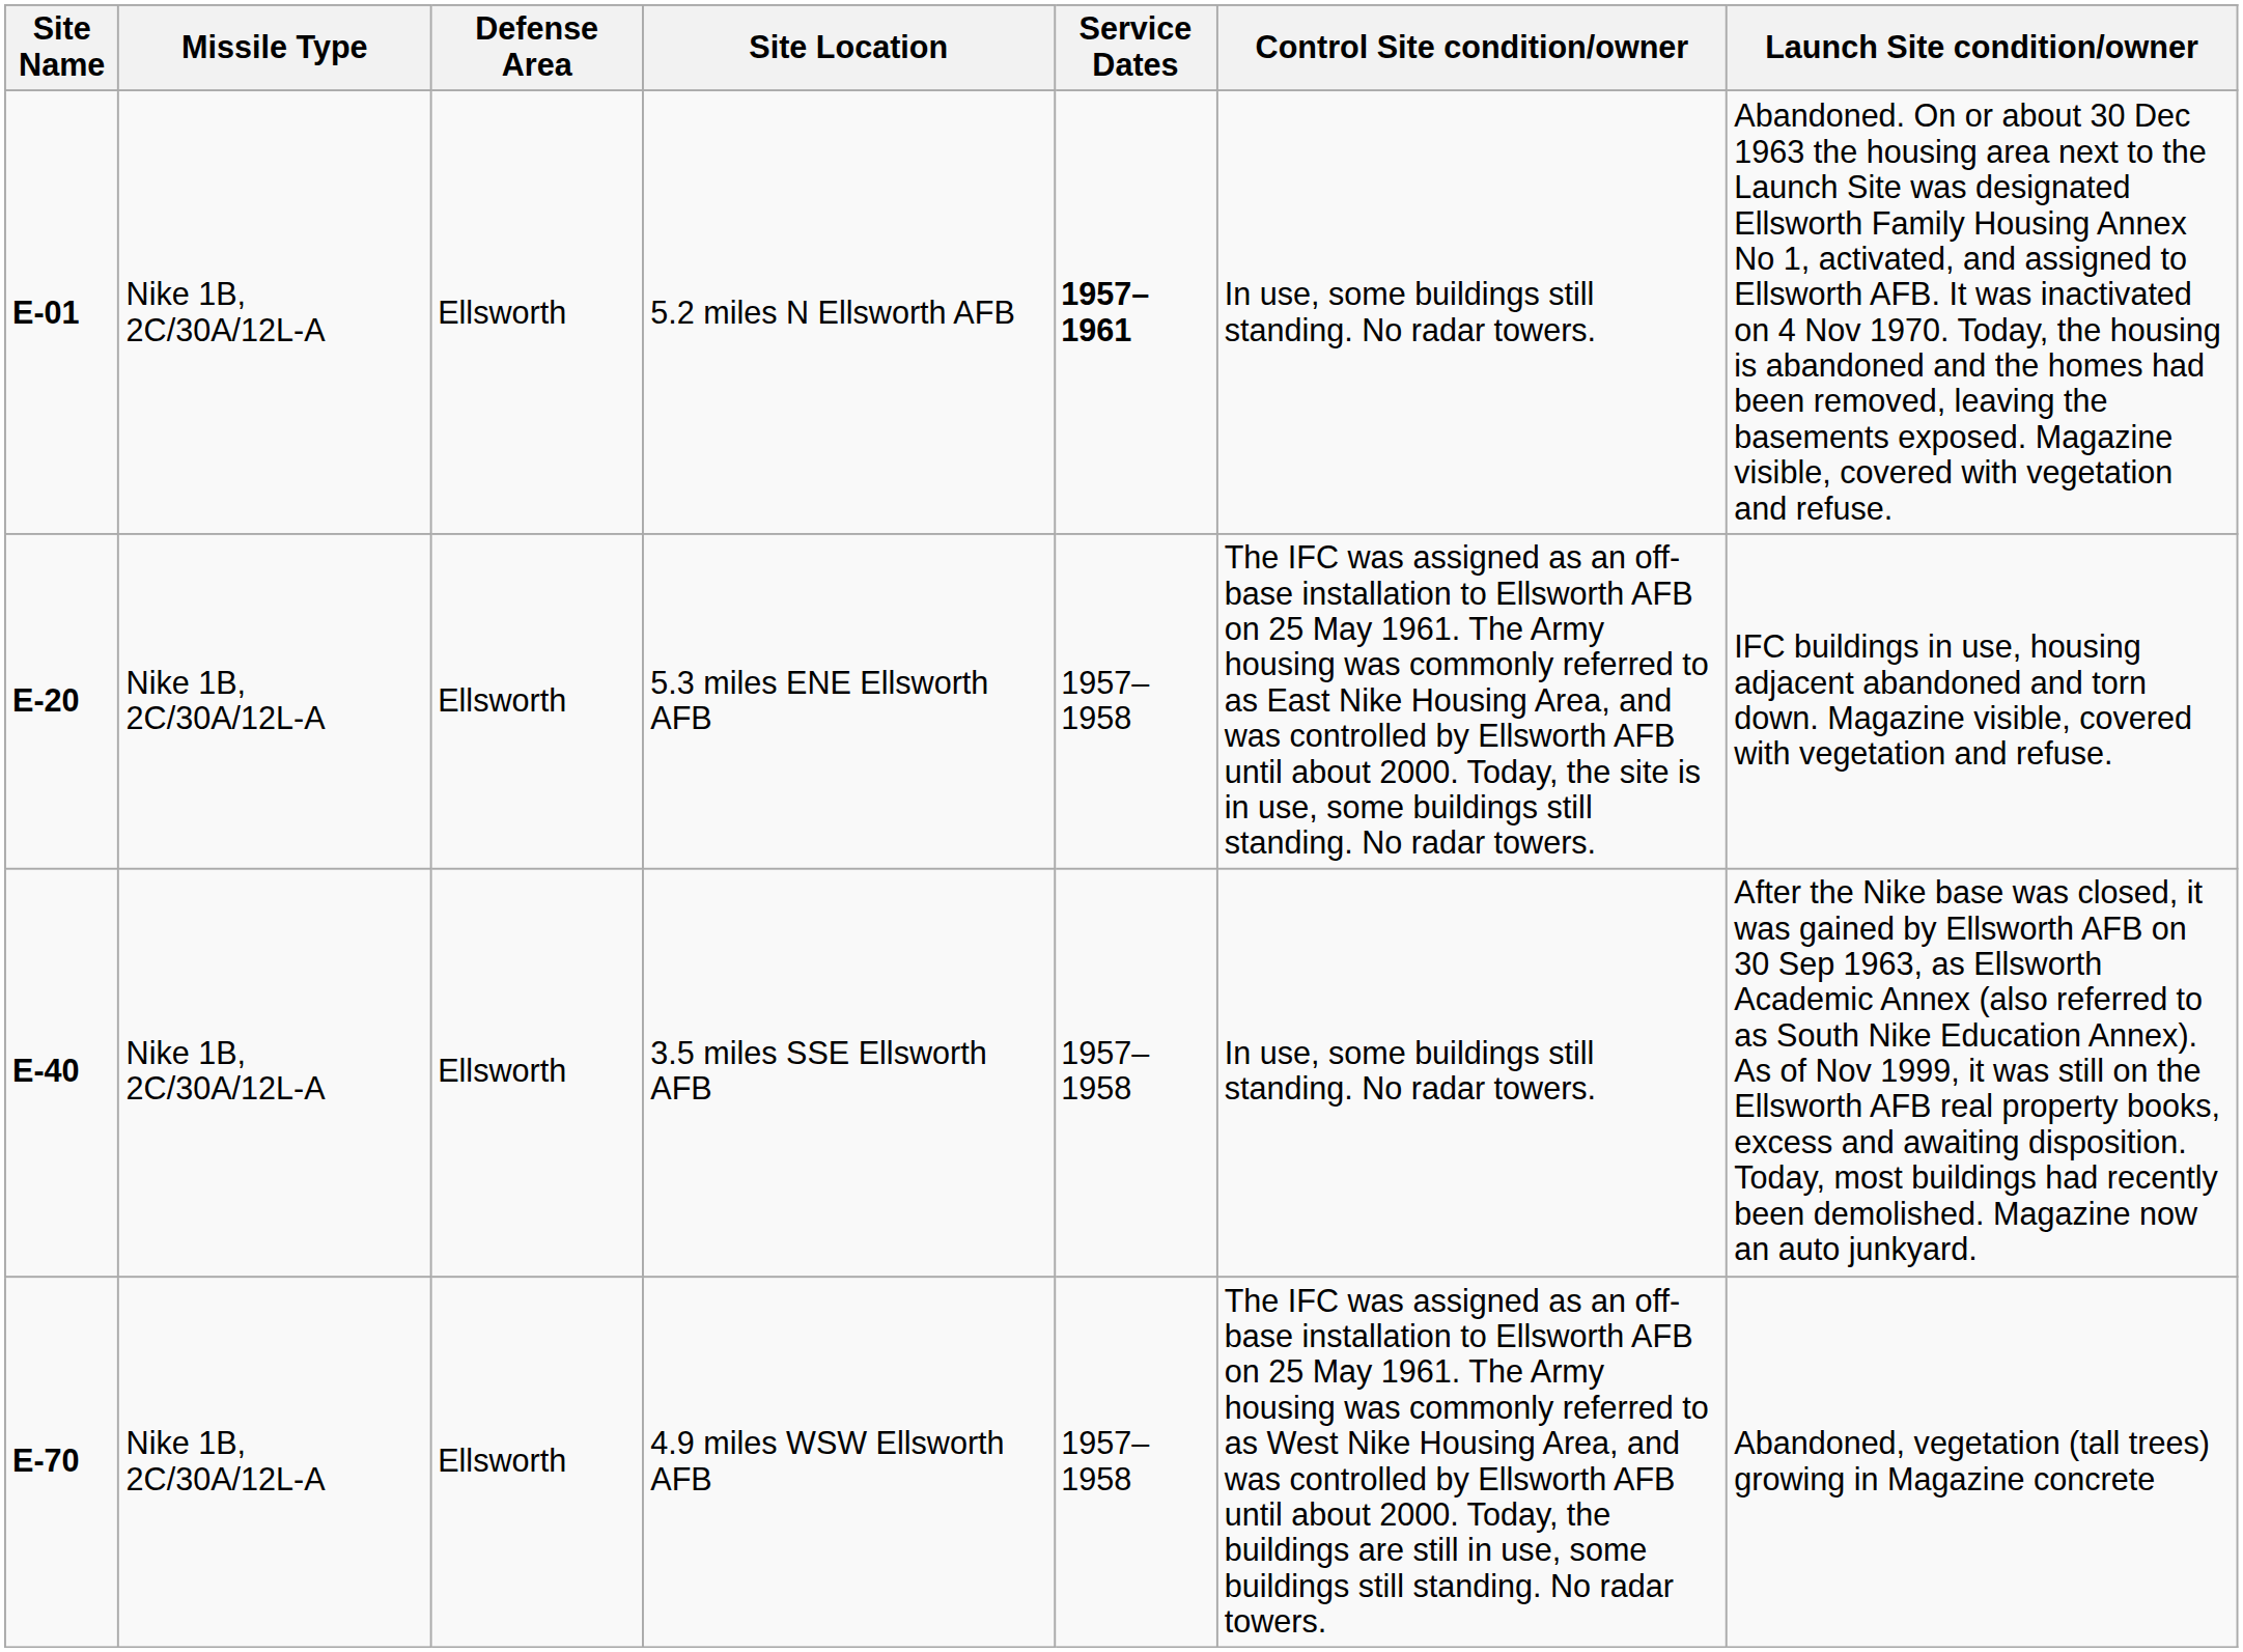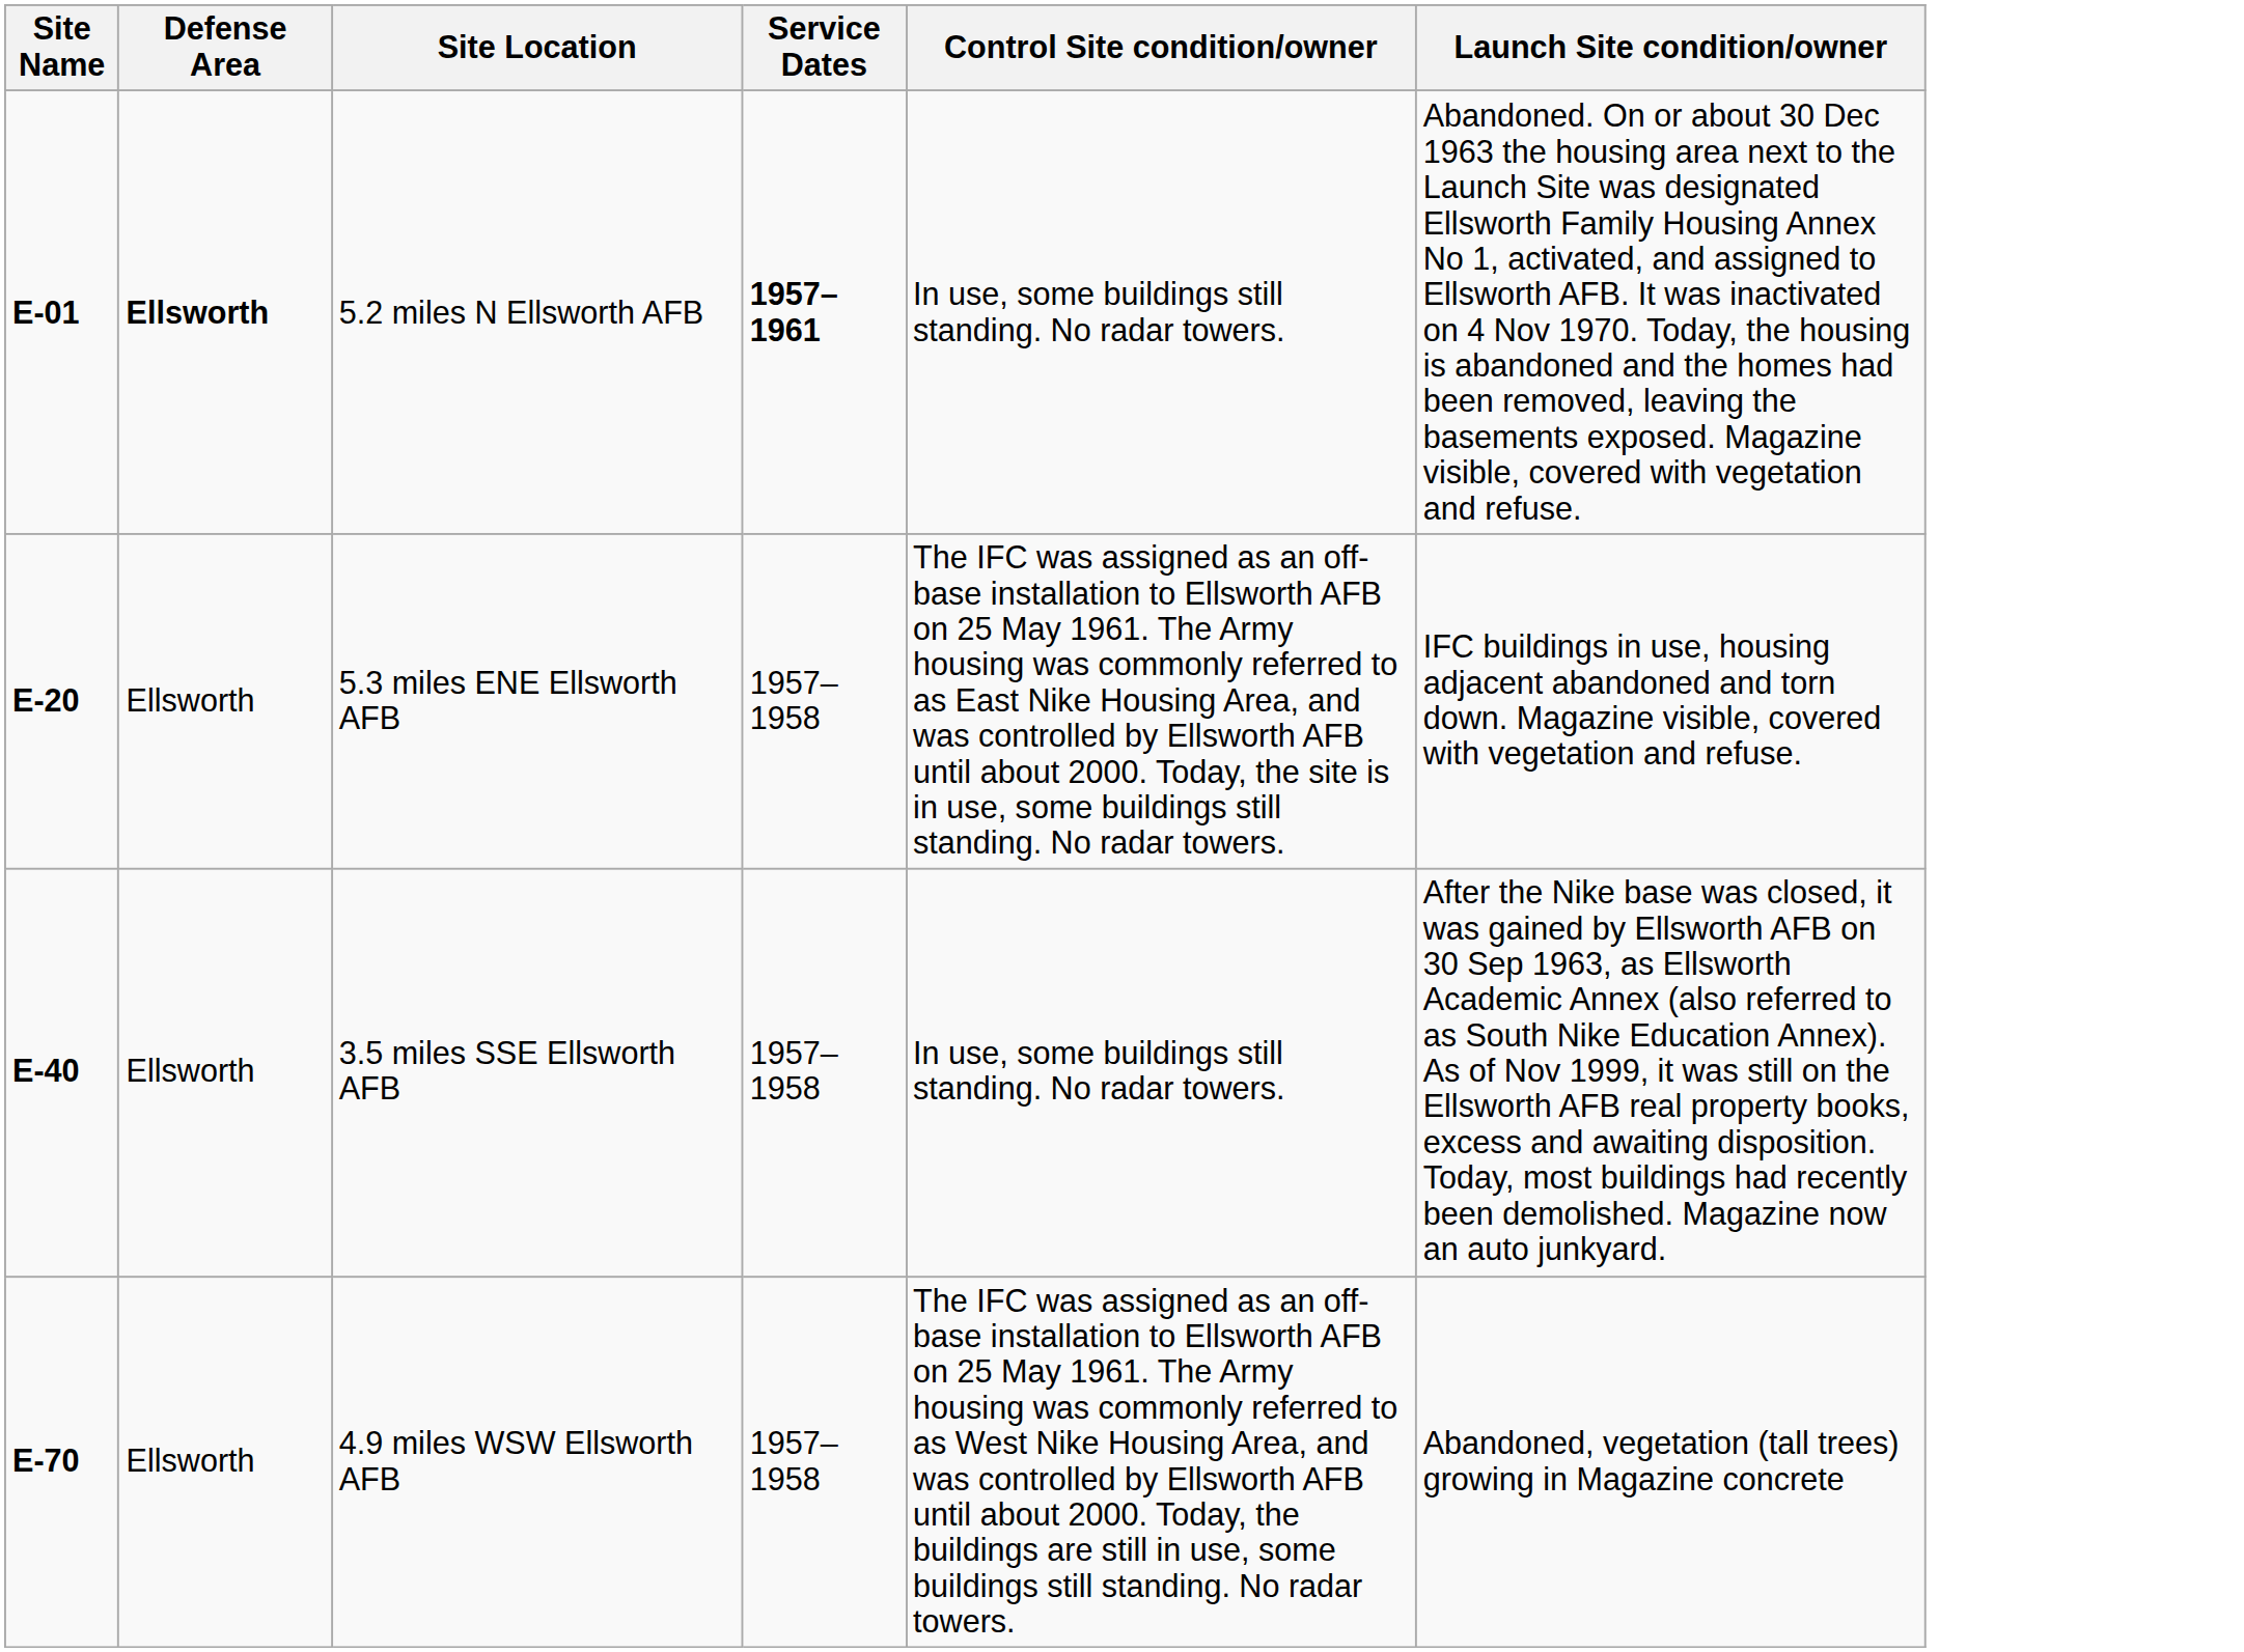- column: Missile Type | Nike 1B, 2C/30A/12L-A | Nike 1B, 2C/30A/12L-A | Nike 1B, 2C/30A/12L-A | Nike 1B, 2C/30A/12L-A
5.2 miles N Ellsworth AFB | Defense Area: normal -> bold
